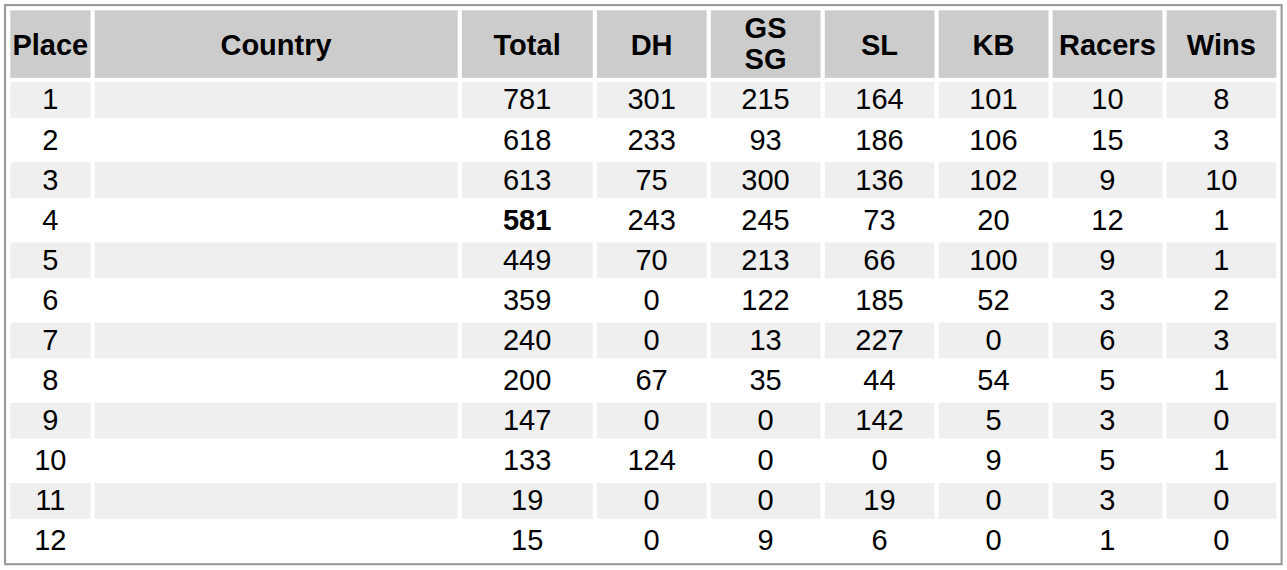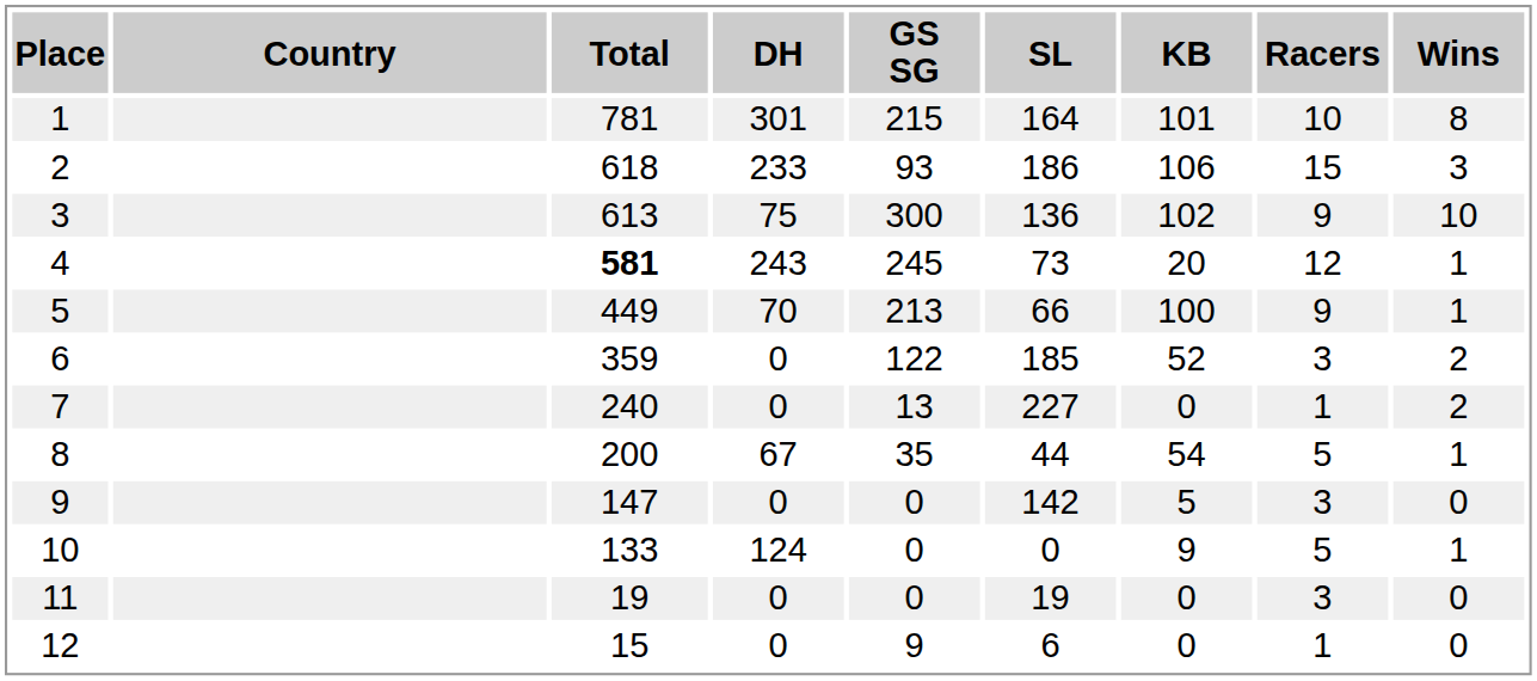7 | Racers: 6 -> 1
7 | Wins: 3 -> 2
